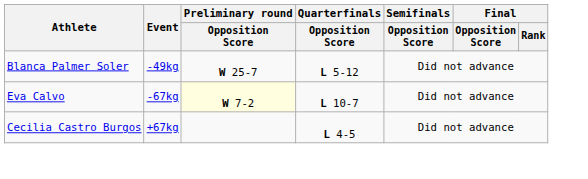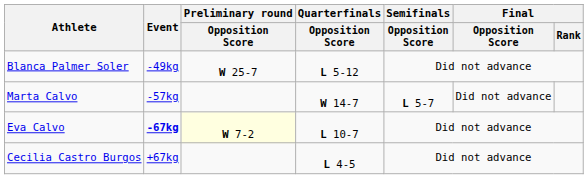+ row: Marta Calvo | -57kg | W 14-7 | L 5-7 | Did not advance
Eva Calvo | Event: normal -> bold
